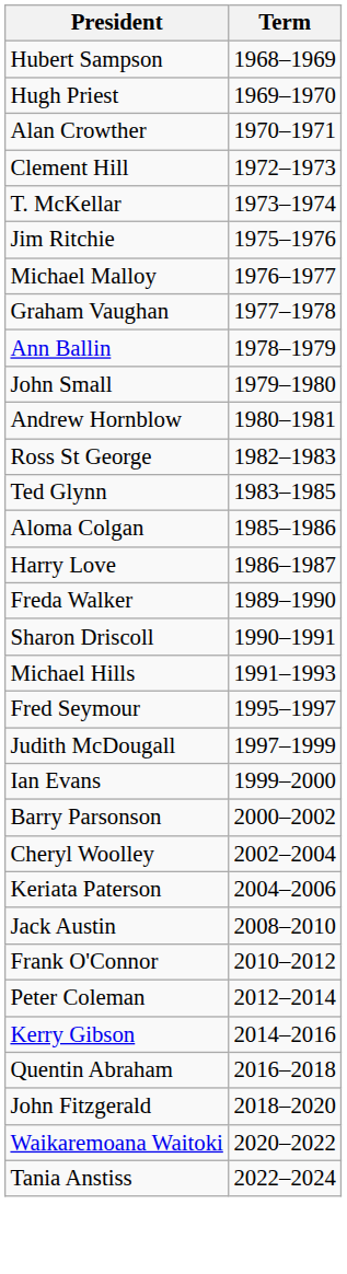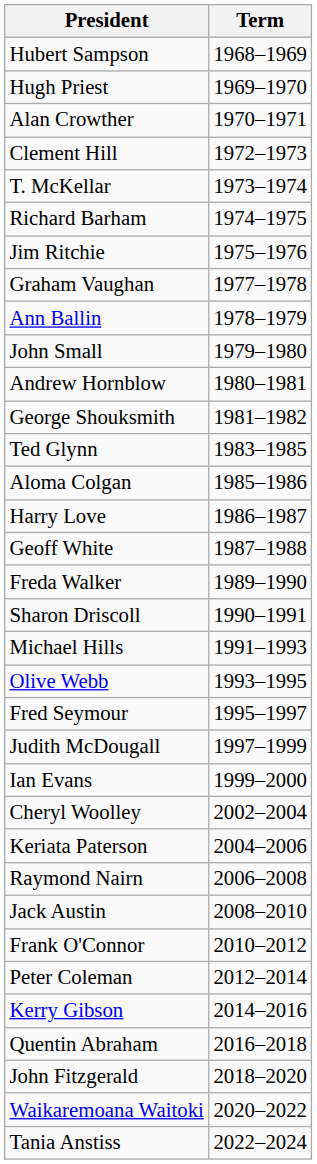+ row: Richard Barham | 1974–1975
- row: Michael Malloy | 1976–1977
+ row: George Shouksmith | 1981–1982
- row: Ross St George | 1982–1983
+ row: Geoff White | 1987–1988
+ row: Olive Webb | 1993–1995
- row: Barry Parsonson | 2000–2002
+ row: Raymond Nairn | 2006–2008
